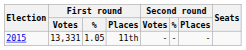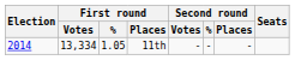11th | Election: 2015 -> 2014
11th | First round / Votes: 13,331 -> 13,334
